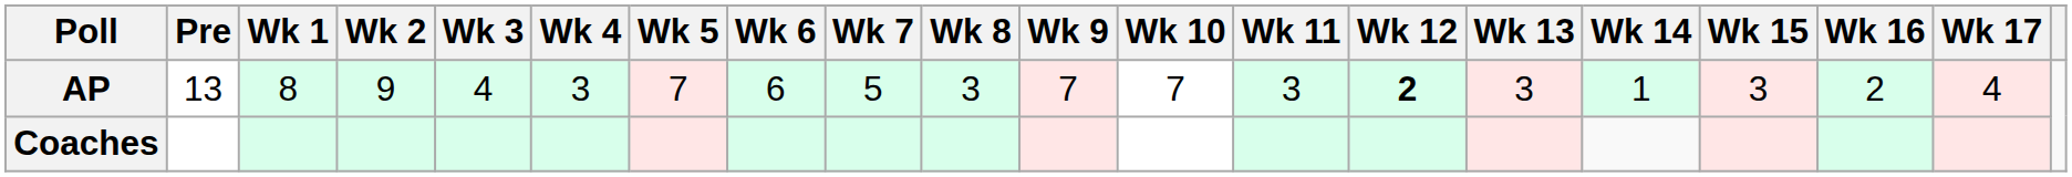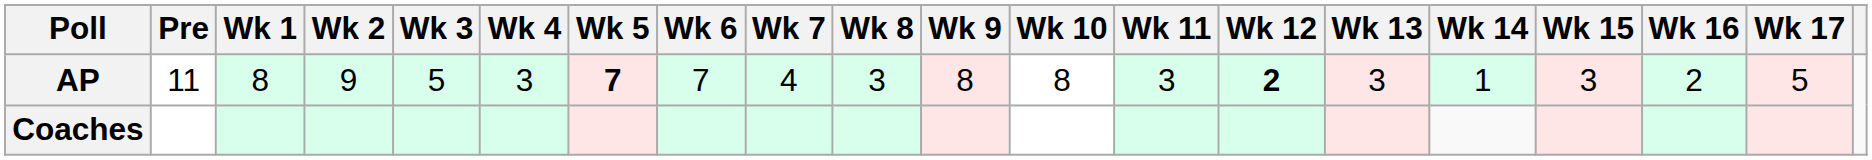AP | Pre: 13 -> 11
AP | Wk 3: 4 -> 5
AP | Wk 5: normal -> bold
AP | Wk 6: 6 -> 7
AP | Wk 7: 5 -> 4
AP | Wk 9: 7 -> 8
AP | Wk 10: 7 -> 8
AP | Wk 17: 4 -> 5
